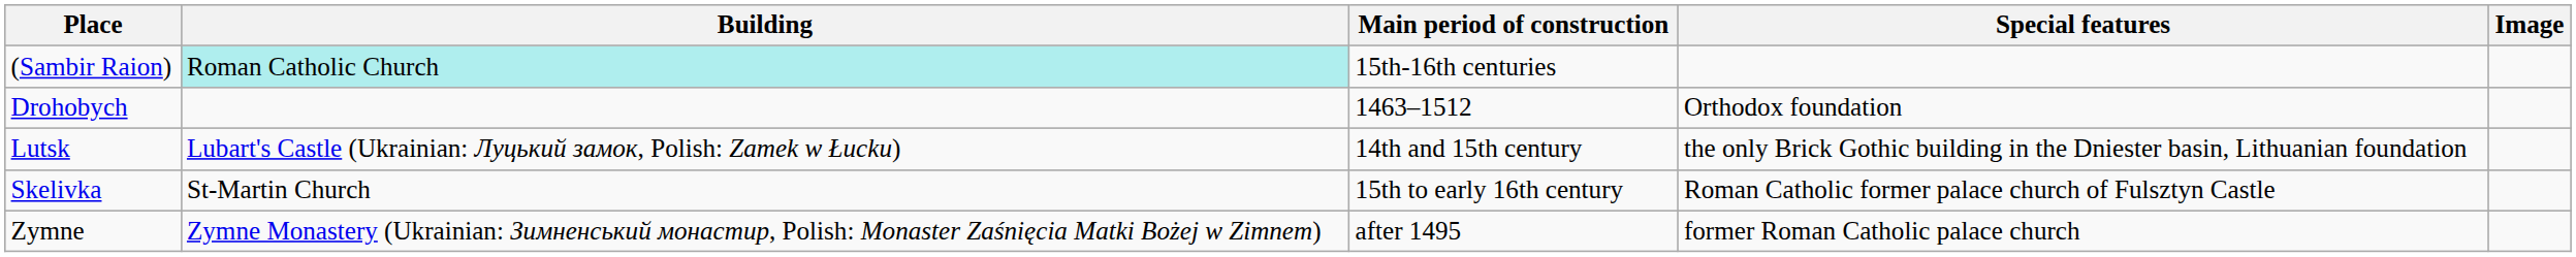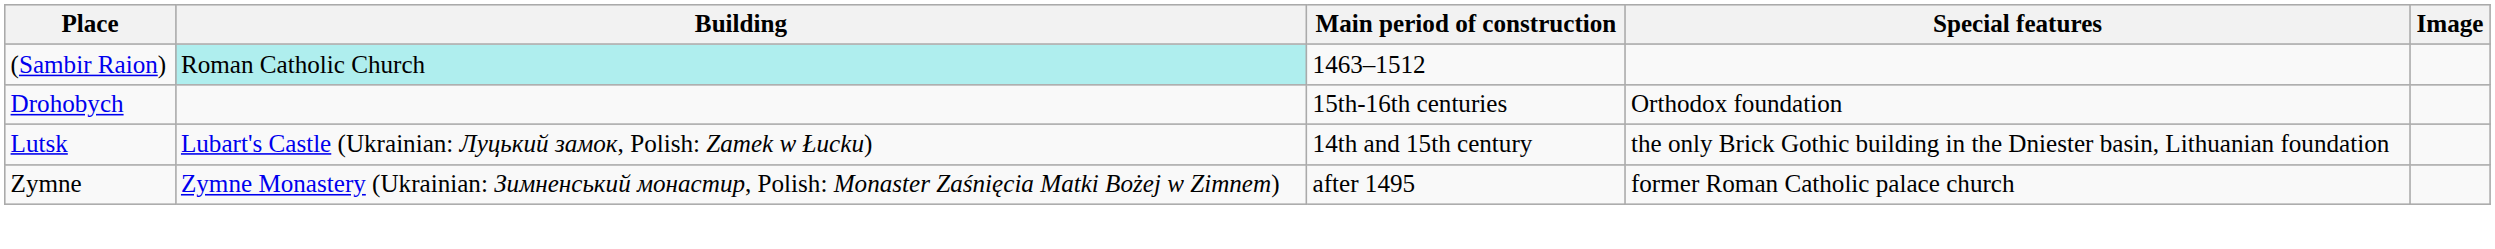(Sambir Raion) | Main period of construction: 15th-16th centuries -> 1463–1512
Drohobych | Main period of construction: 1463–1512 -> 15th-16th centuries
- row: Skelivka | St-Martin Church | 15th to early 16th century | Roman Catholic former palace church of Fulsztyn Castle
